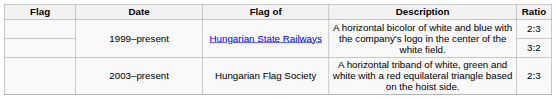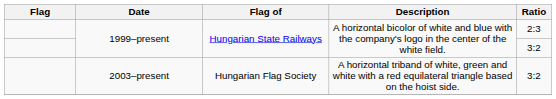2003–present | Ratio: 2:3 -> 3:2
